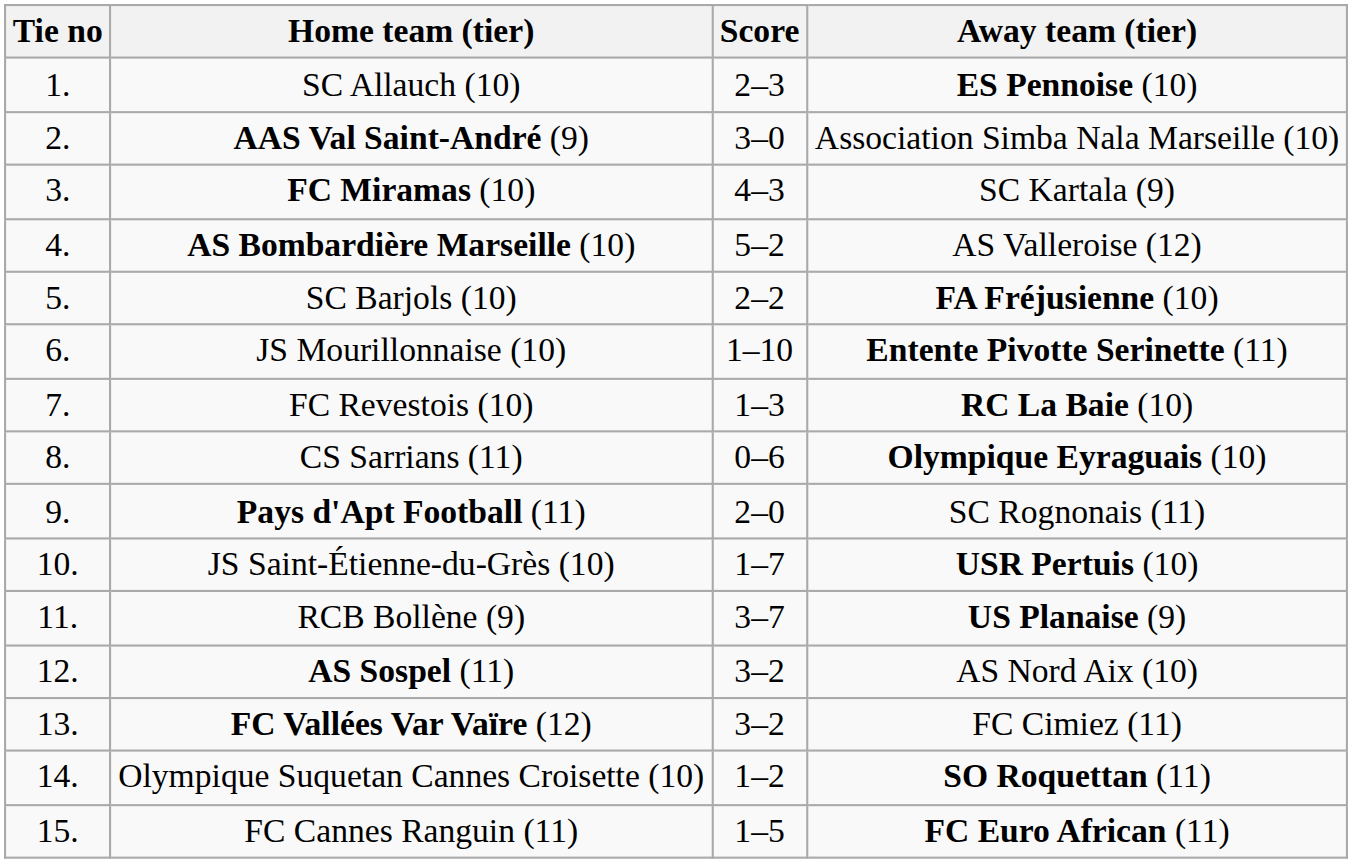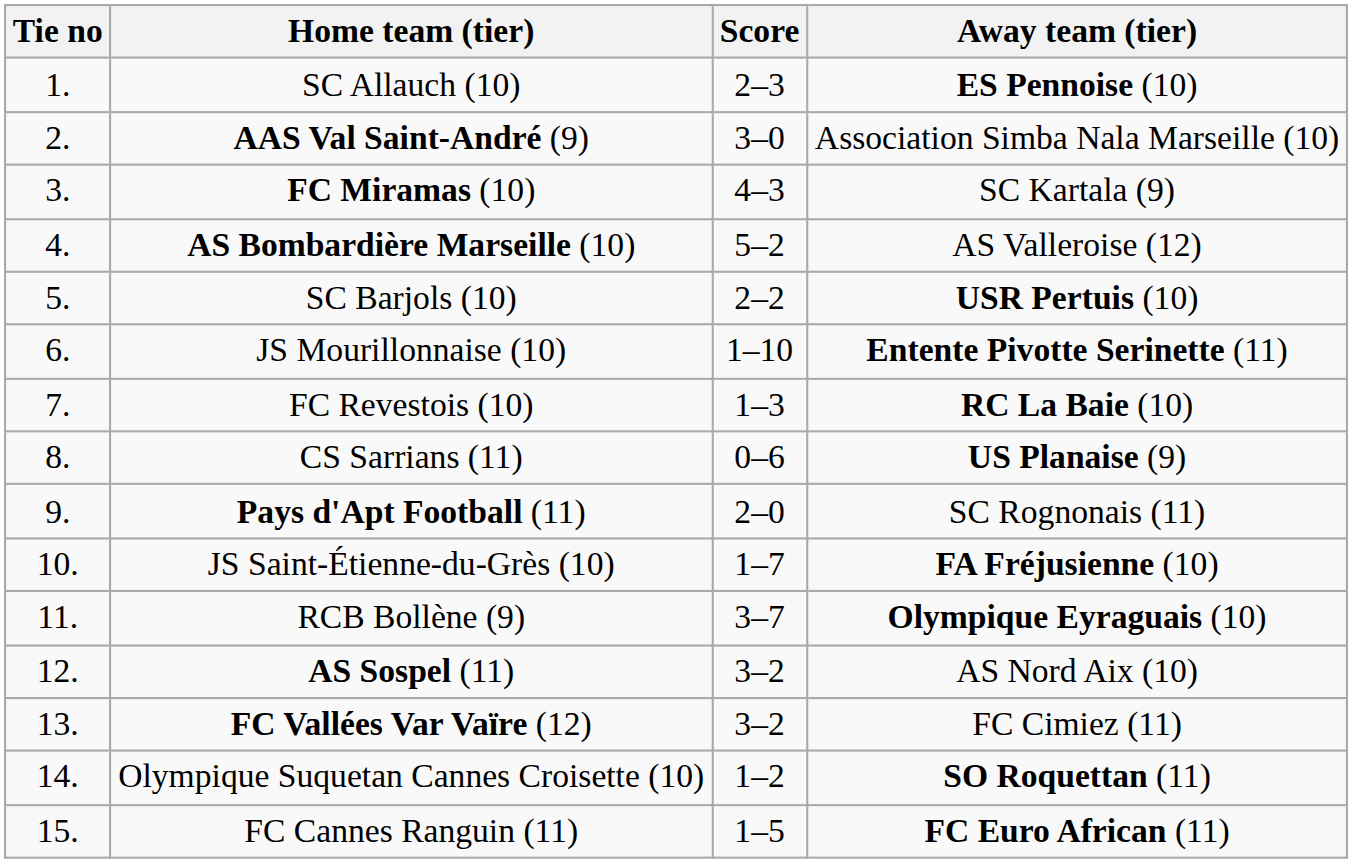SC Barjols (10) | Away team (tier): FA Fréjusienne (10) -> USR Pertuis (10)
CS Sarrians (11) | Away team (tier): Olympique Eyraguais (10) -> US Planaise (9)
JS Saint-Étienne-du-Grès (10) | Away team (tier): USR Pertuis (10) -> FA Fréjusienne (10)
RCB Bollène (9) | Away team (tier): US Planaise (9) -> Olympique Eyraguais (10)
